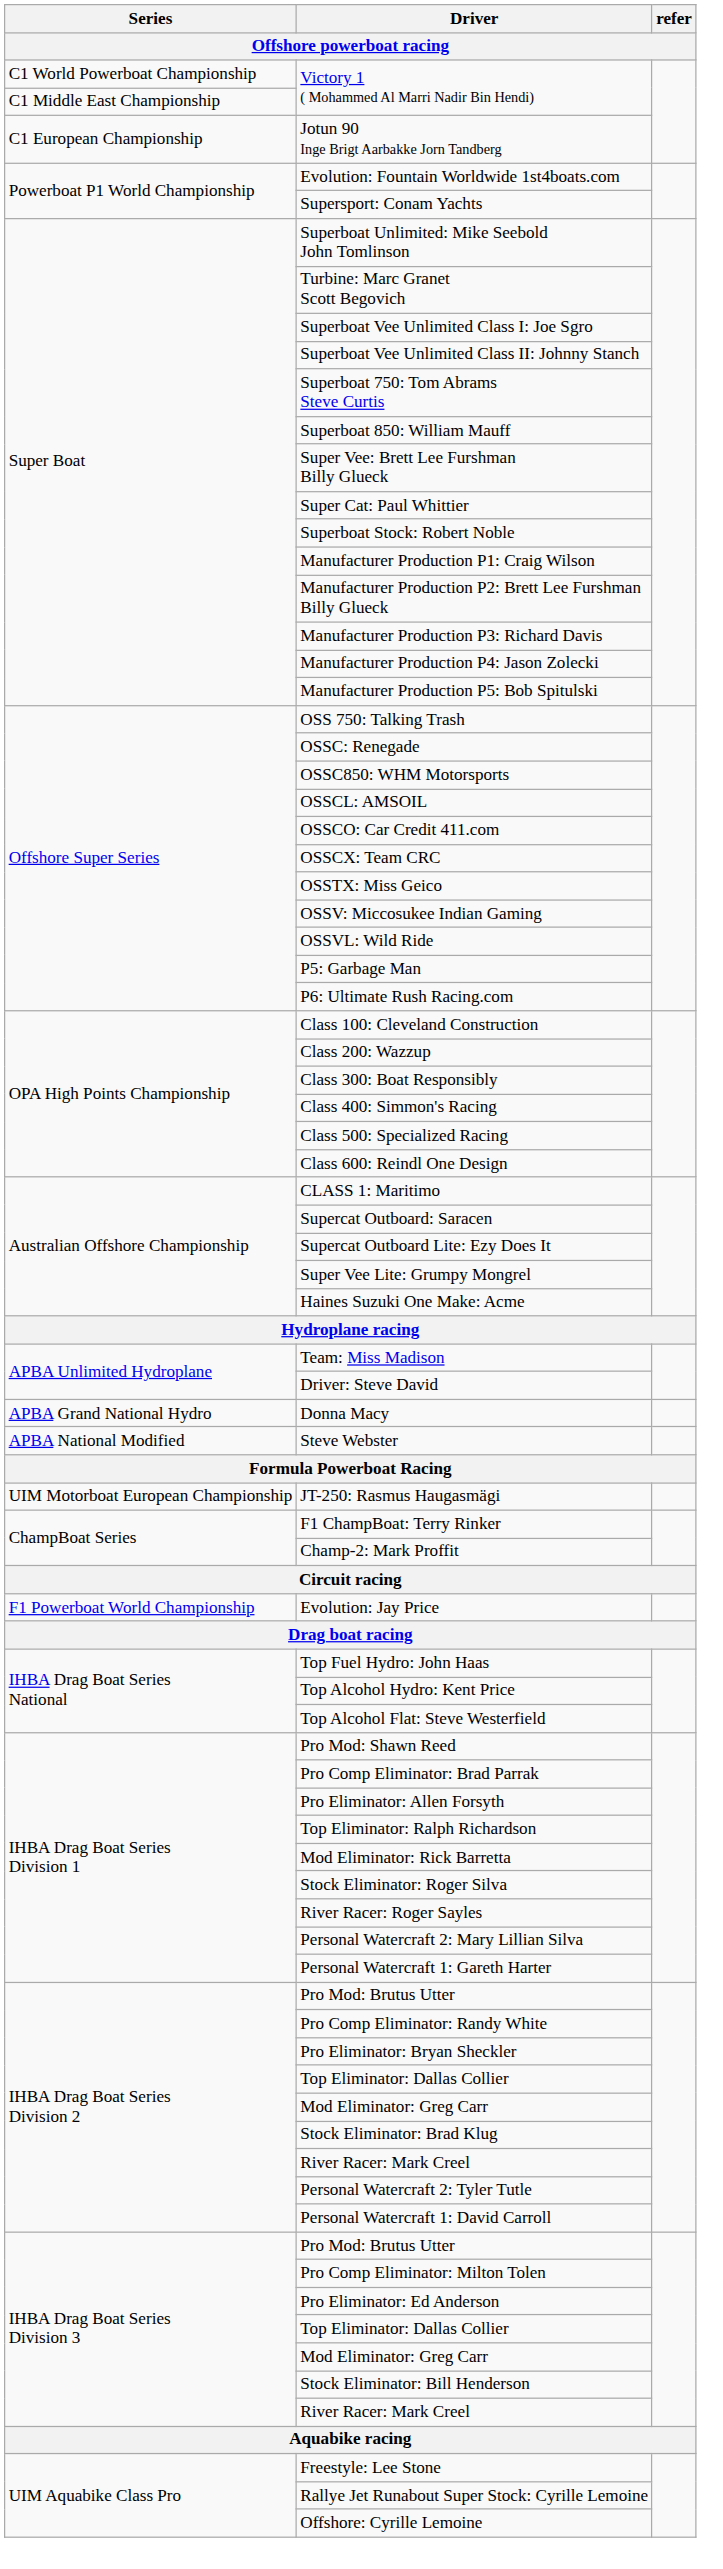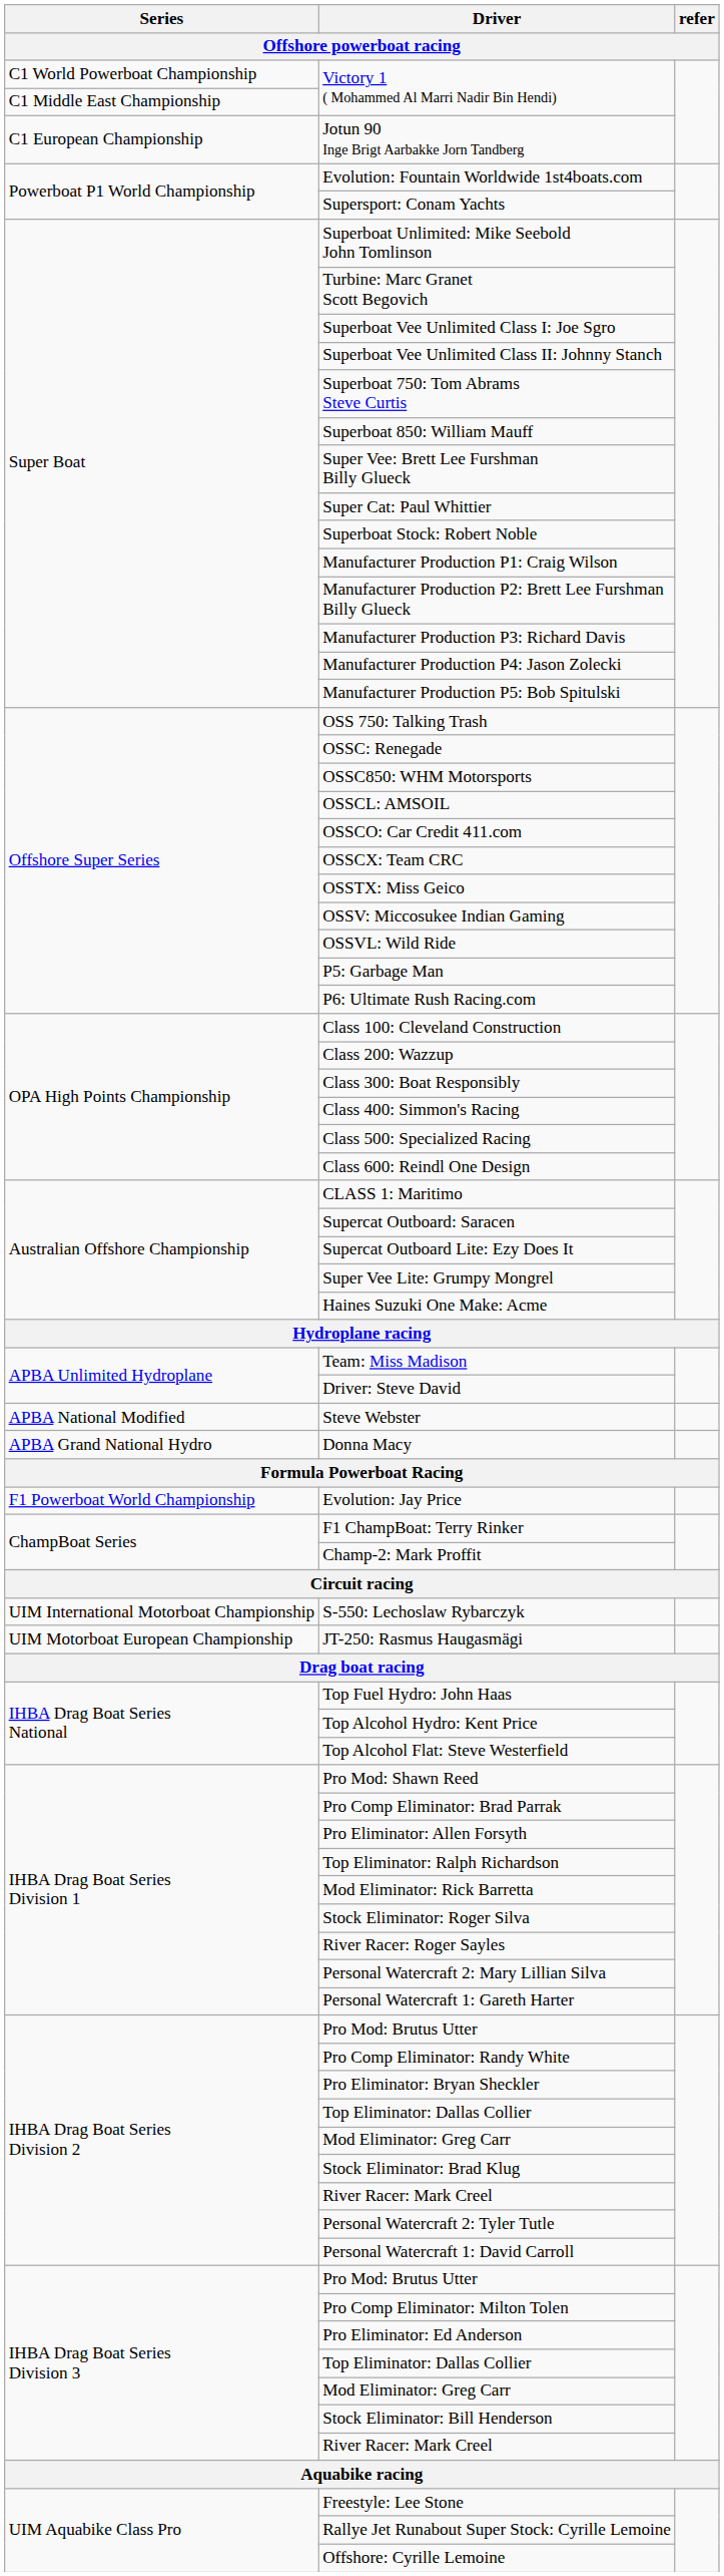rows swapped: Donna Macy <-> Steve Webster
rows swapped: Evolution: Jay Price <-> JT-250: Rasmus Haugasmägi
+ row: UIM International Motorboat Championship | S-550: Lechoslaw Rybarczyk
